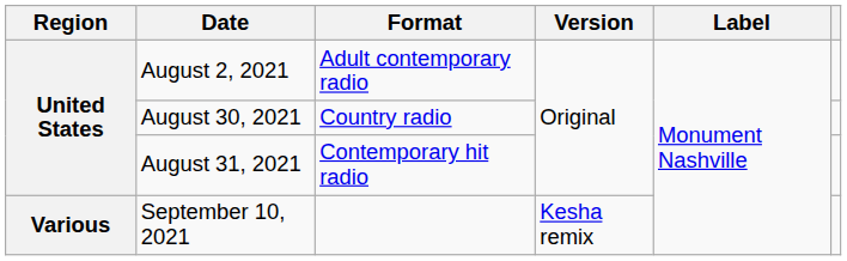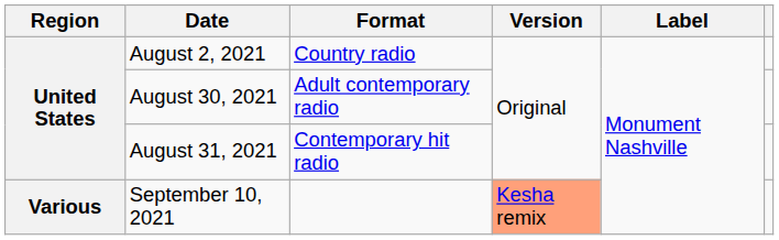August 2, 2021 | Format: Adult contemporary radio -> Country radio
August 30, 2021 | Format: Country radio -> Adult contemporary radio
September 10, 2021 | Version: no background -> lightsalmon background
